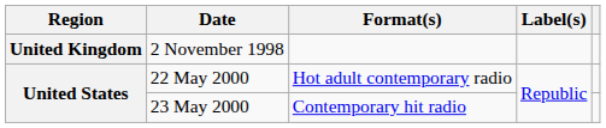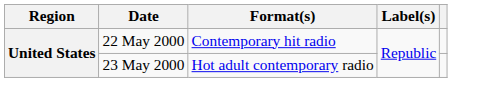- row: United Kingdom | 2 November 1998
22 May 2000 | Format(s): Hot adult contemporary radio -> Contemporary hit radio
23 May 2000 | Format(s): Contemporary hit radio -> Hot adult contemporary radio
